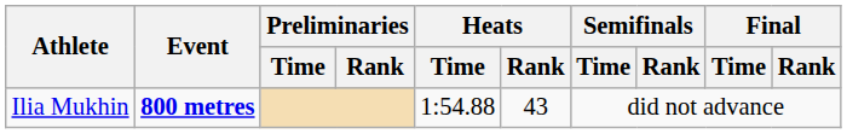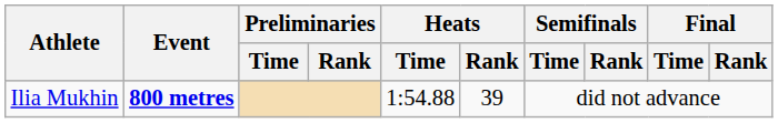Ilia Mukhin | Heats / Rank: 43 -> 39
